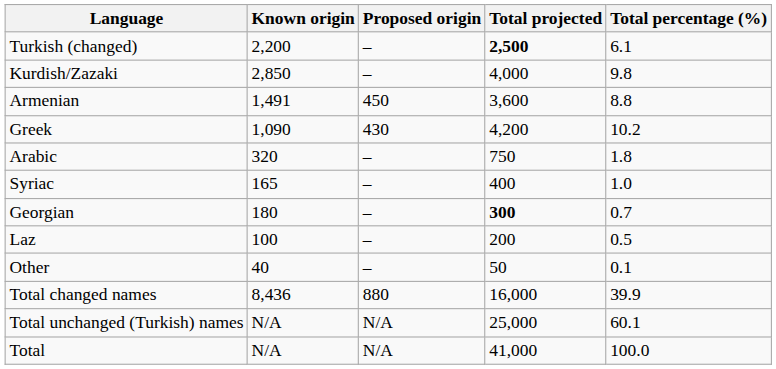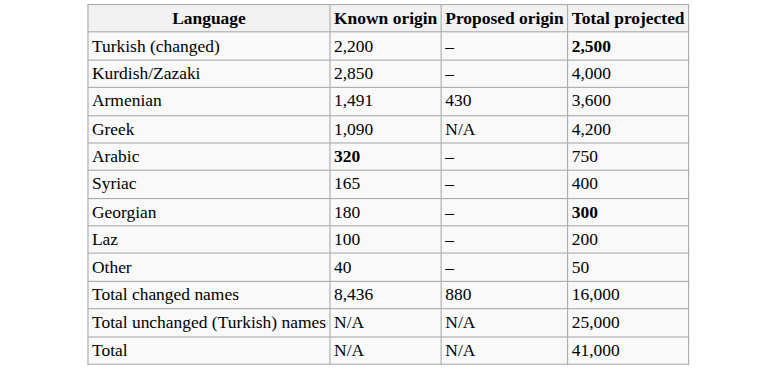- column: Total percentage (%) | 6.1 | 9.8 | 8.8 | 10.2 | 1.8 | 1.0 | 0.7 | 0.5 | 0.1 | 39.9 | 60.1 | 100.0
Armenian | Proposed origin: 450 -> 430
Greek | Proposed origin: 430 -> N/A
Arabic | Known origin: normal -> bold
